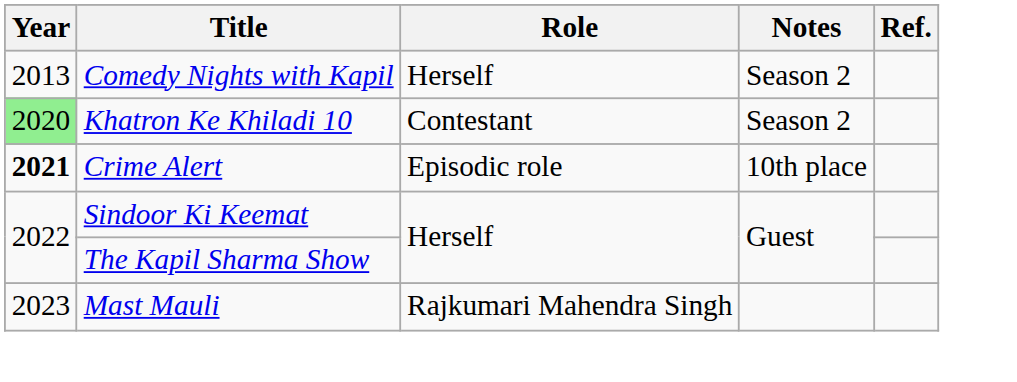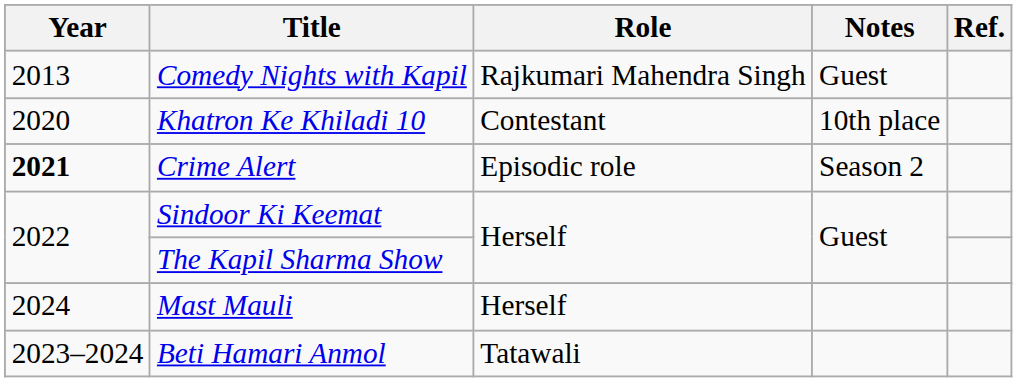Comedy Nights with Kapil | Role: Herself -> Rajkumari Mahendra Singh
Comedy Nights with Kapil | Notes: Season 2 -> Guest
Khatron Ke Khiladi 10 | Year: lightgreen background -> no background
Khatron Ke Khiladi 10 | Notes: Season 2 -> 10th place
Crime Alert | Notes: 10th place -> Season 2
Mast Mauli | Year: 2023 -> 2024
Mast Mauli | Role: Rajkumari Mahendra Singh -> Herself
+ row: 2023–2024 | Beti Hamari Anmol | Tatawali
